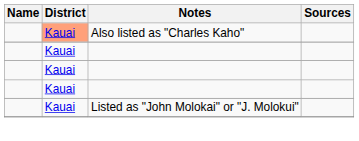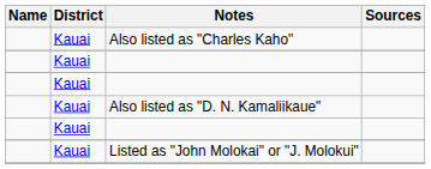Also listed as "Charles Kaho" | District: lightsalmon background -> no background
+ row: Kauai | Also listed as "D. N. Kamaliikaue"
